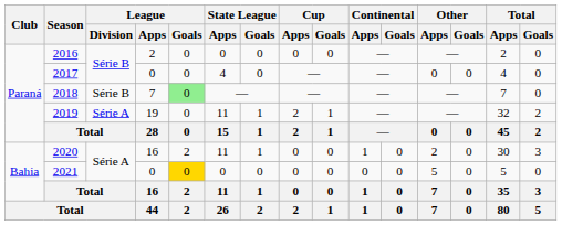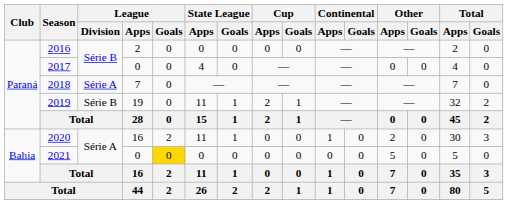2018 | League / Division: Série B -> Série A
2018 | League / Goals: lightgreen background -> no background
2019 | League / Division: Série A -> Série B
